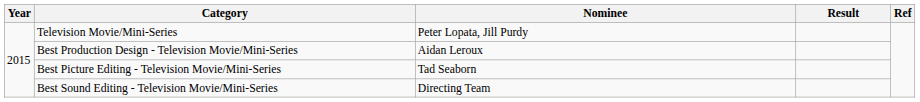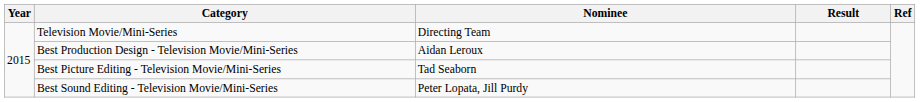Television Movie/Mini-Series | Nominee: Peter Lopata, Jill Purdy -> Directing Team
Best Sound Editing - Television Movie/Mini-Series | Nominee: Directing Team -> Peter Lopata, Jill Purdy
